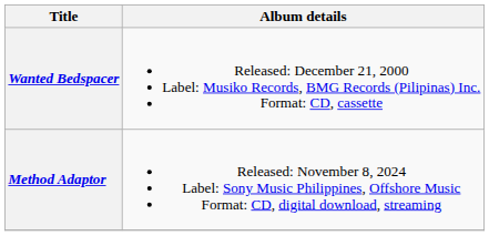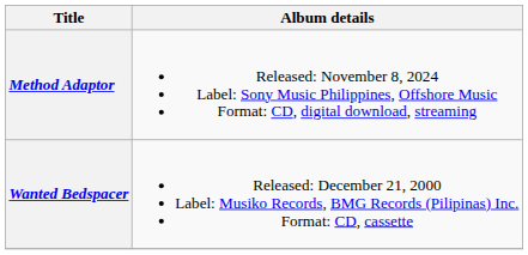rows swapped: Wanted Bedspacer <-> Method Adaptor
